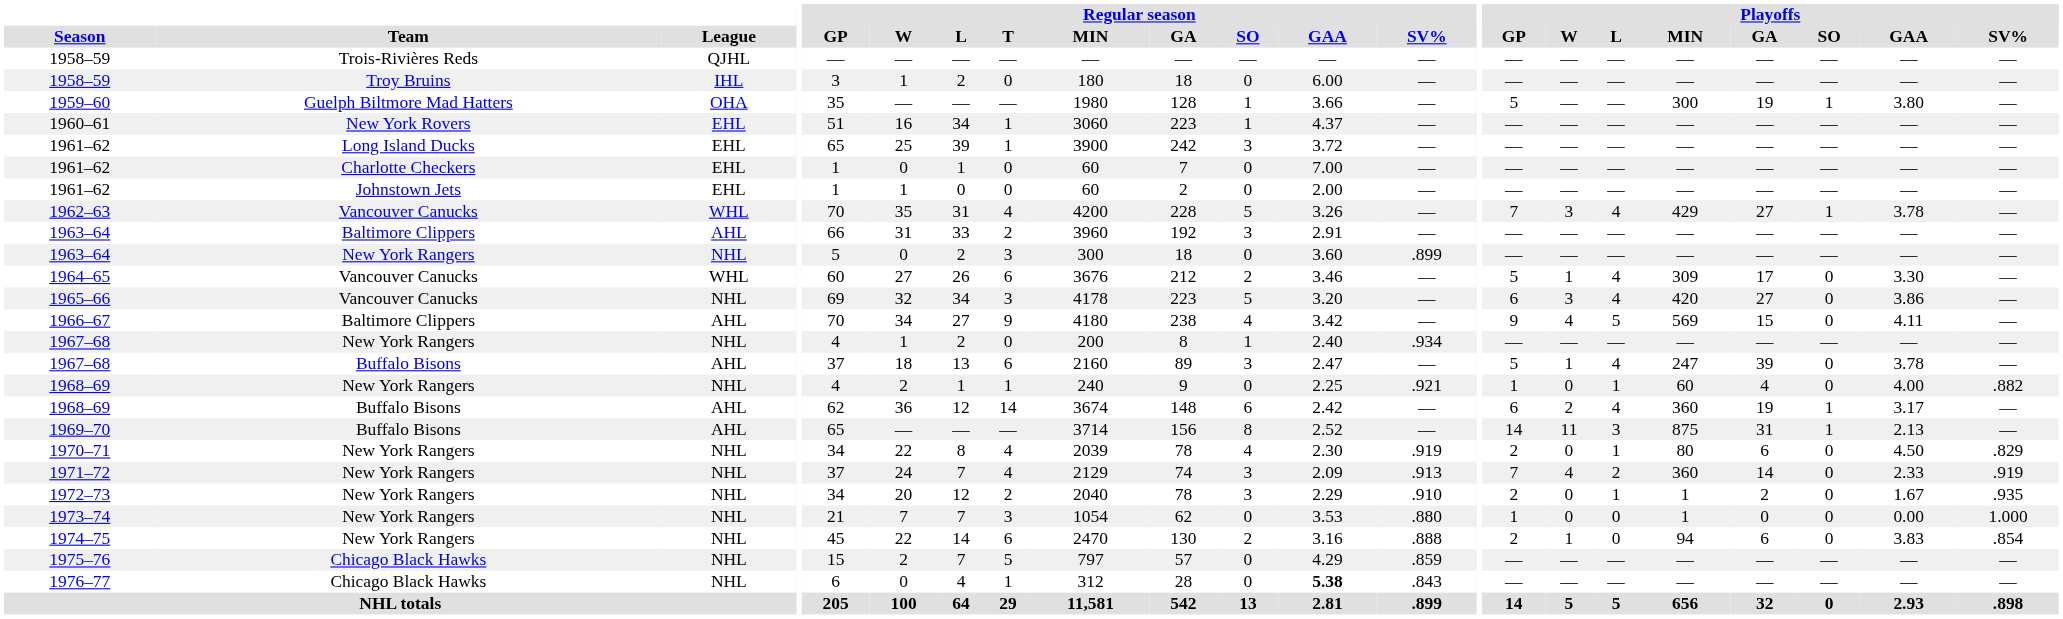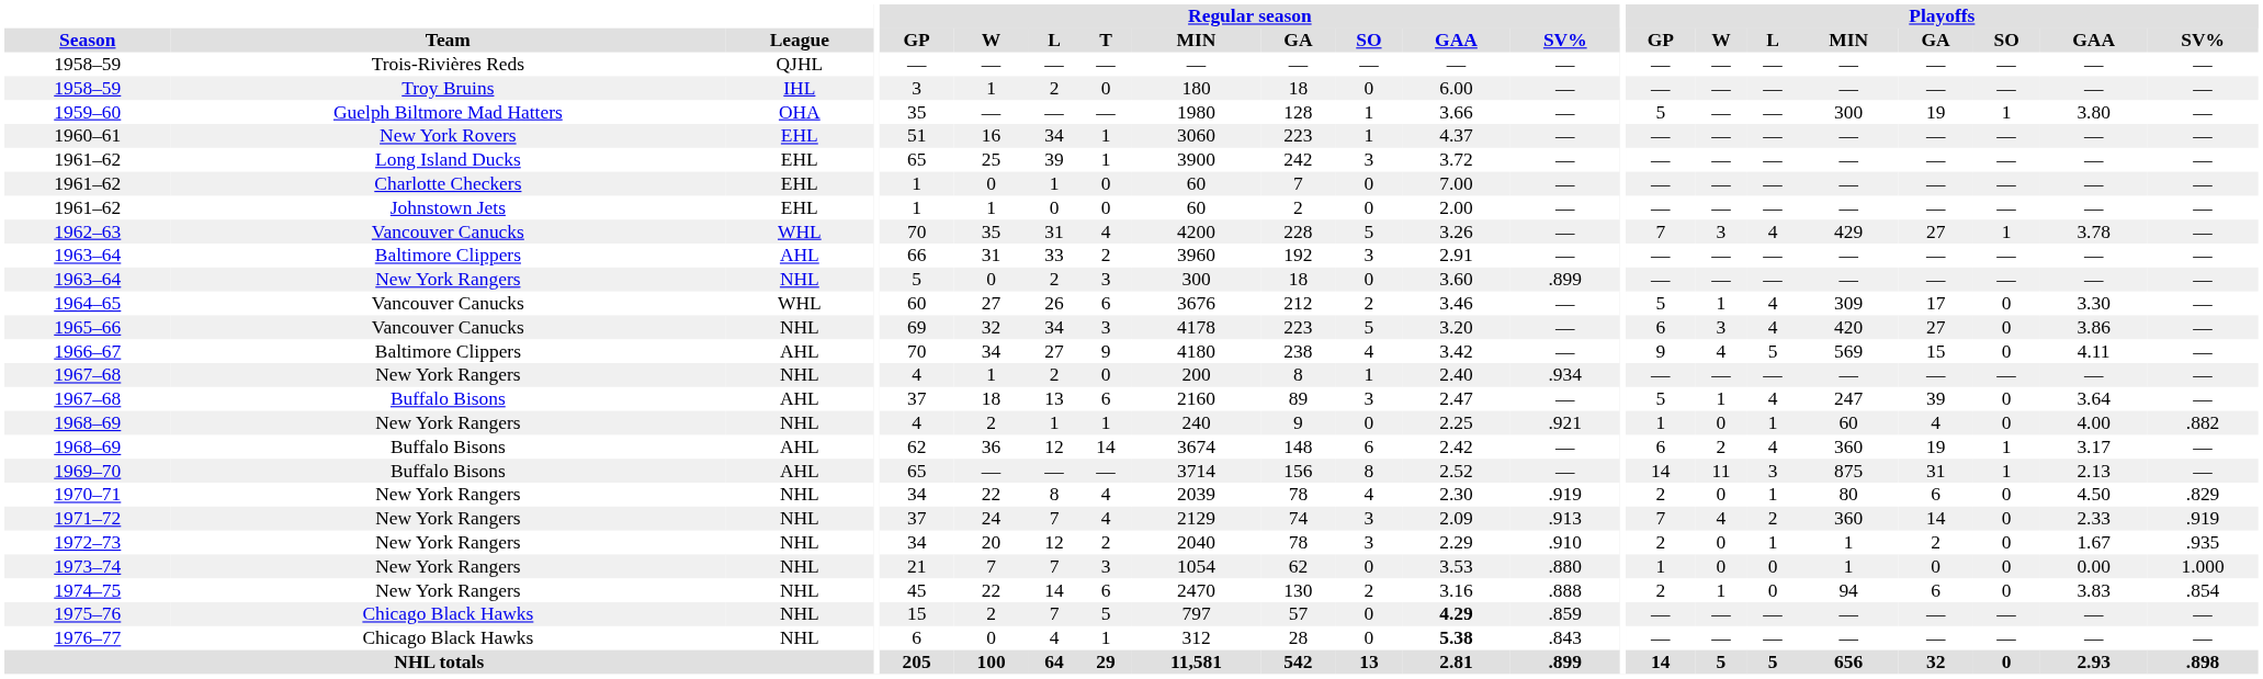1967–68 / Buffalo Bisons | Playoffs / GAA: 3.78 -> 3.64
1975–76 | Regular season / GAA: normal -> bold
